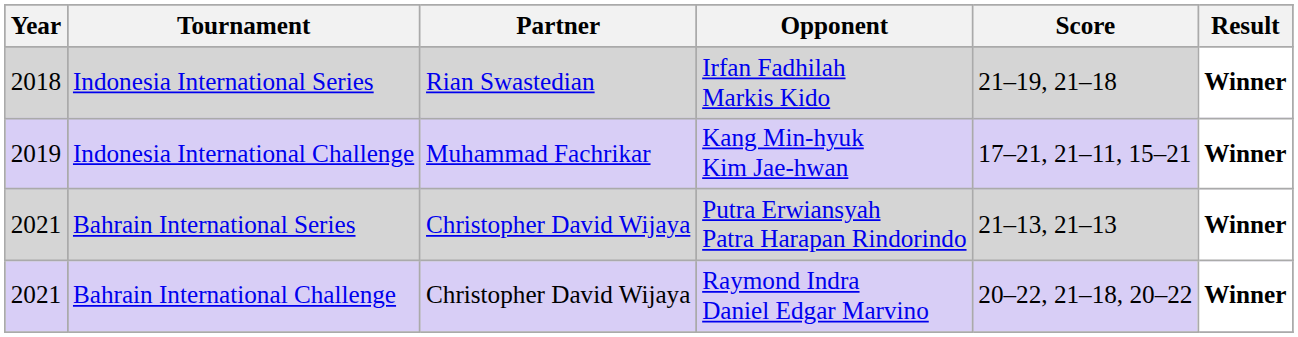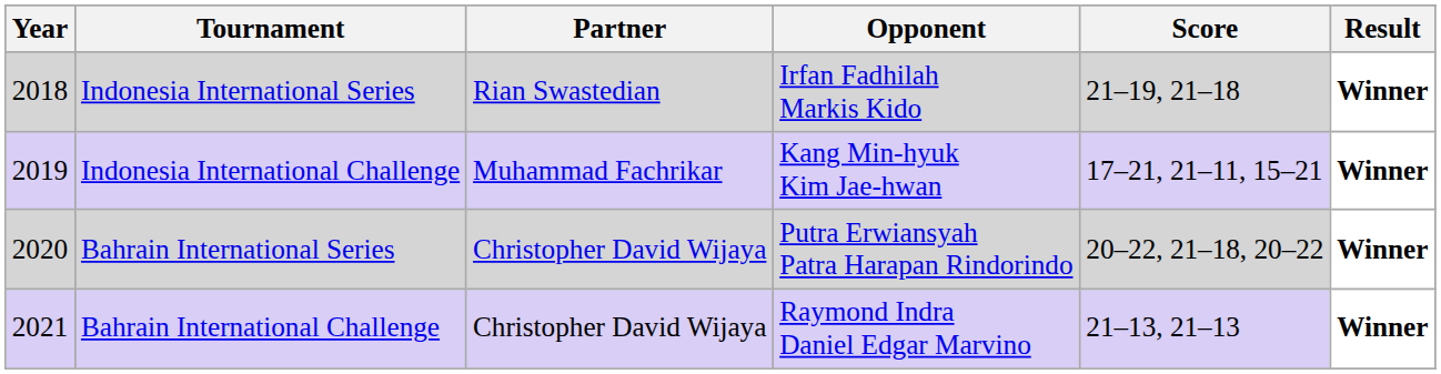Bahrain International Series | Year: 2021 -> 2020
Bahrain International Series | Score: 21–13, 21–13 -> 20–22, 21–18, 20–22
Bahrain International Challenge | Score: 20–22, 21–18, 20–22 -> 21–13, 21–13
